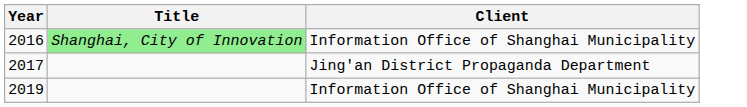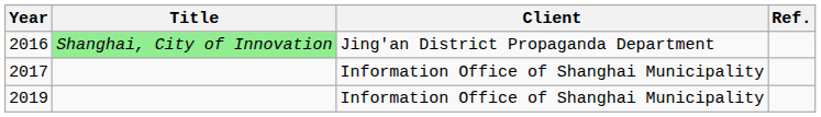+ column: Ref.
2016 | Client: Information Office of Shanghai Municipality -> Jing'an District Propaganda Department
2017 | Client: Jing'an District Propaganda Department -> Information Office of Shanghai Municipality
